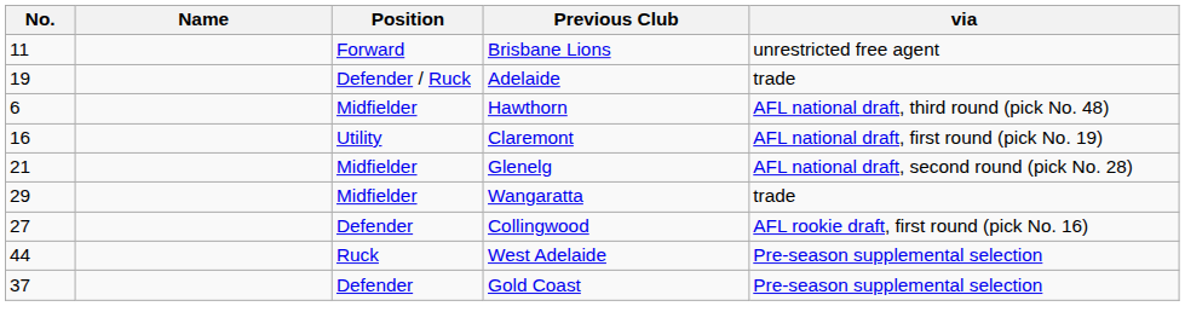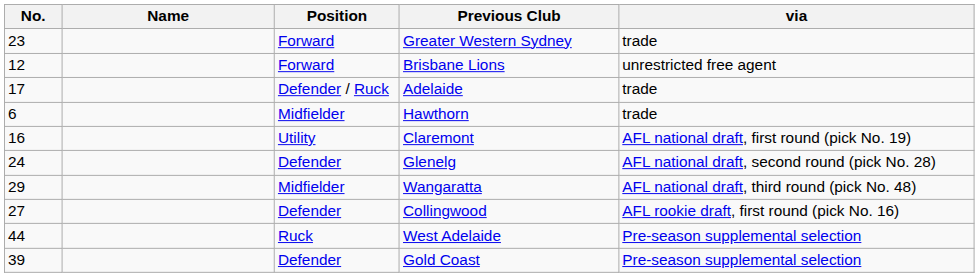+ row: 23 | Forward | Greater Western Sydney | trade
Brisbane Lions | No.: 11 -> 12
Adelaide | No.: 19 -> 17
Hawthorn | via: AFL national draft, third round (pick No. 48) -> trade
Glenelg | No.: 21 -> 24
Glenelg | Position: Midfielder -> Defender
Wangaratta | via: trade -> AFL national draft, third round (pick No. 48)
Gold Coast | No.: 37 -> 39
